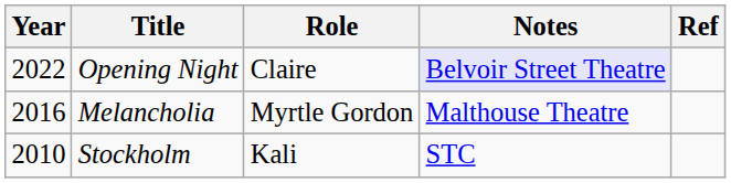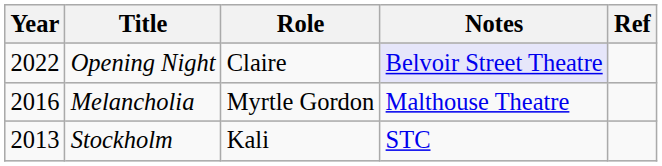Stockholm | Year: 2010 -> 2013
